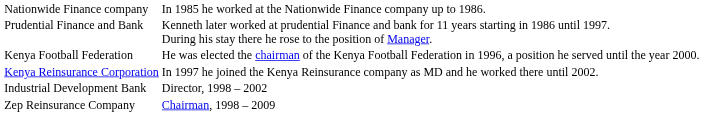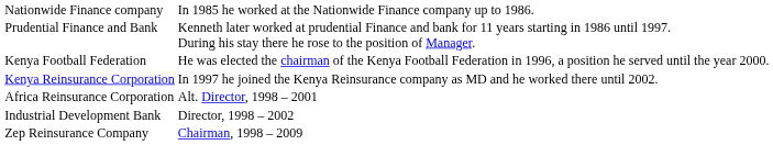+ row: Africa Reinsurance Corporation | Alt. Director, 1998 – 2001
